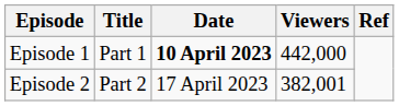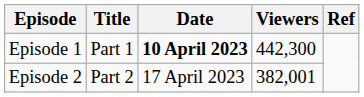Episode 1 | Viewers: 442,000 -> 442,300
